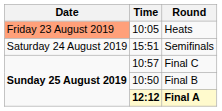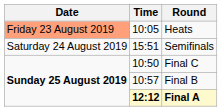Final C | Time: 10:57 -> 10:50
Final B | Time: 10:50 -> 10:57
